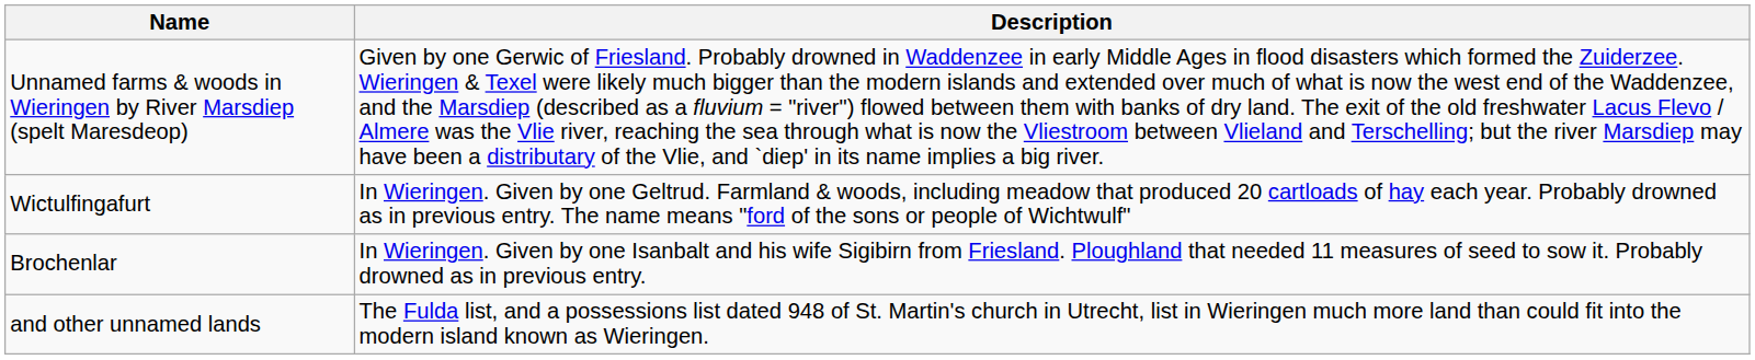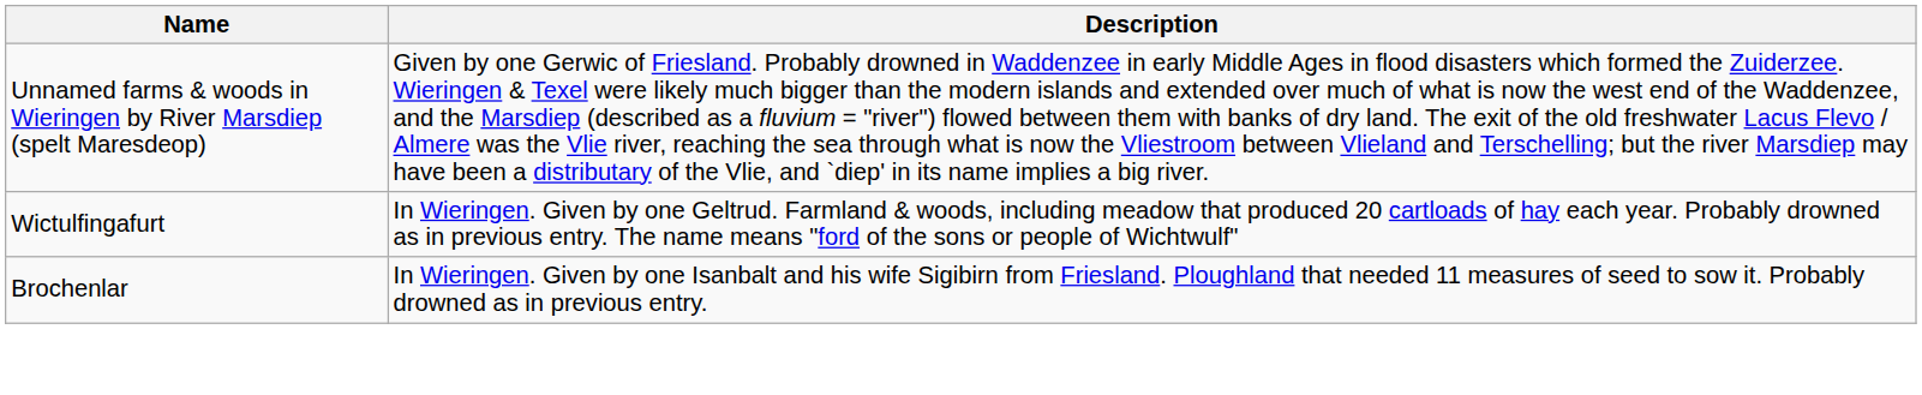- row: and other unnamed lands | The Fulda list, and a possessions list dated 948 of St. Martin's church in Utrecht, list in Wieringen much more land than could fit into the modern island known as Wieringen.
